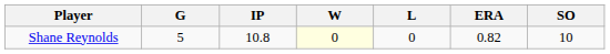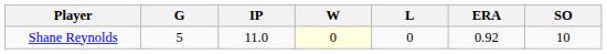Shane Reynolds | IP: 10.8 -> 11.0
Shane Reynolds | ERA: 0.82 -> 0.92
